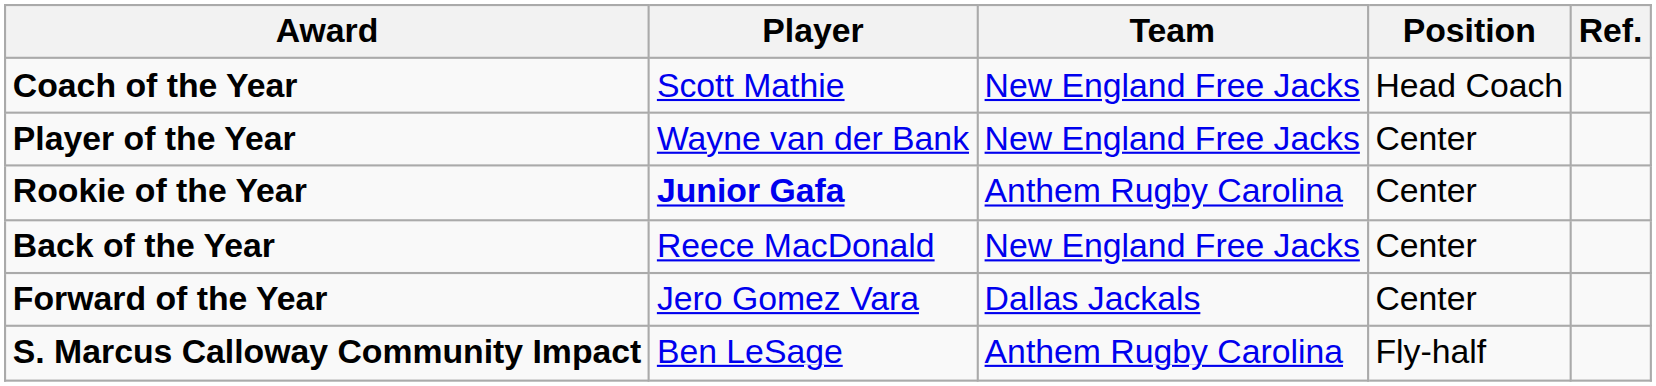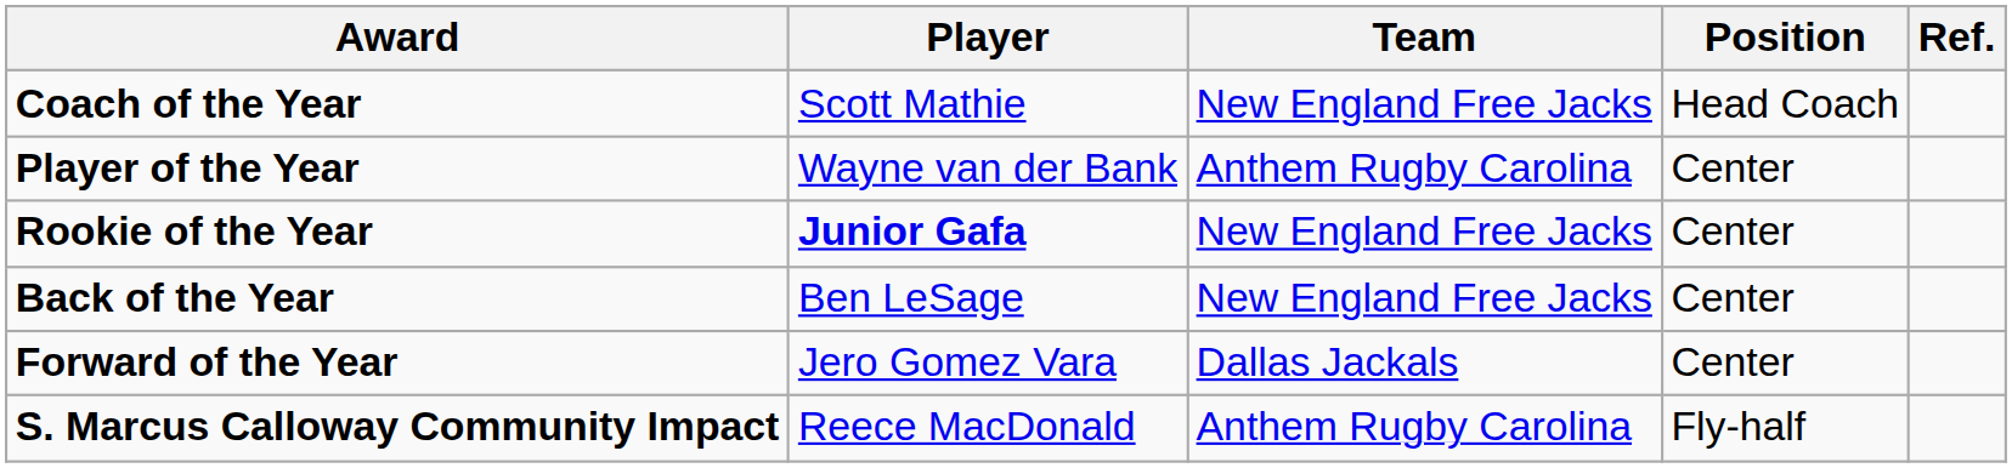Player of the Year | Team: New England Free Jacks -> Anthem Rugby Carolina
Rookie of the Year | Team: Anthem Rugby Carolina -> New England Free Jacks
Back of the Year | Player: Reece MacDonald -> Ben LeSage
S. Marcus Calloway Community Impact | Player: Ben LeSage -> Reece MacDonald
